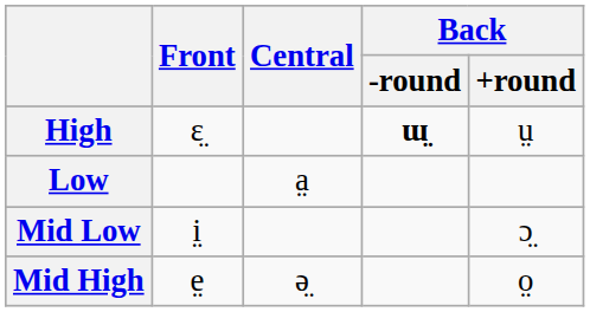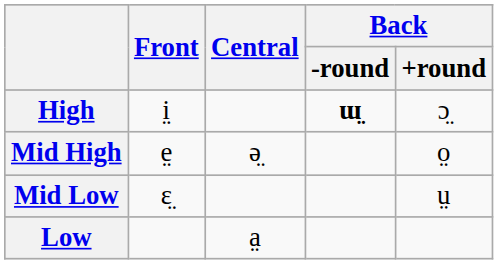High | Front: ɛ̤ -> i̤
High | Back / +round: ṳ -> ɔ̤
rows swapped: Mid High <-> Low
Mid Low | Front: i̤ -> ɛ̤
Mid Low | Back / +round: ɔ̤ -> ṳ
